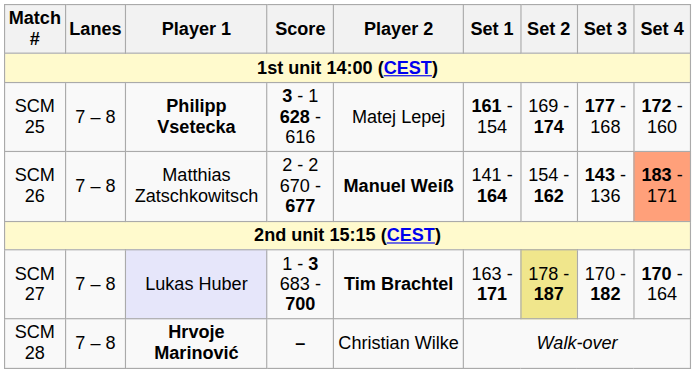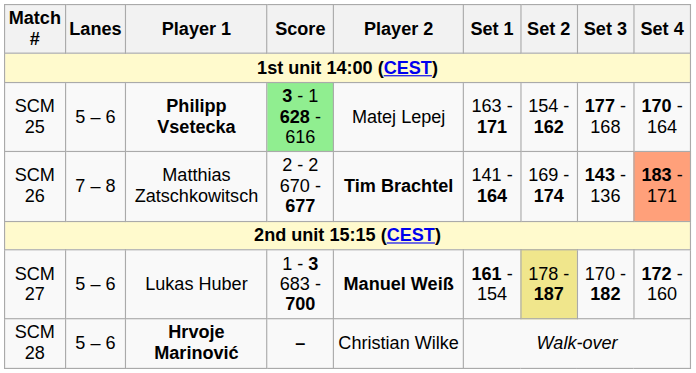SCM 25 | Lanes: 7 – 8 -> 5 – 6
SCM 25 | Score: no background -> lightgreen background
SCM 25 | Set 1: 161 - 154 -> 163 - 171
SCM 25 | Set 2: 169 - 174 -> 154 - 162
SCM 25 | Set 4: 172 - 160 -> 170 - 164
SCM 26 | Player 2: Manuel Weiß -> Tim Brachtel
SCM 26 | Set 2: 154 - 162 -> 169 - 174
SCM 27 | Lanes: 7 – 8 -> 5 – 6
SCM 27 | Player 1: lavender background -> no background
SCM 27 | Player 2: Tim Brachtel -> Manuel Weiß
SCM 27 | Set 1: 163 - 171 -> 161 - 154
SCM 27 | Set 4: 170 - 164 -> 172 - 160
SCM 28 | Lanes: 7 – 8 -> 5 – 6
